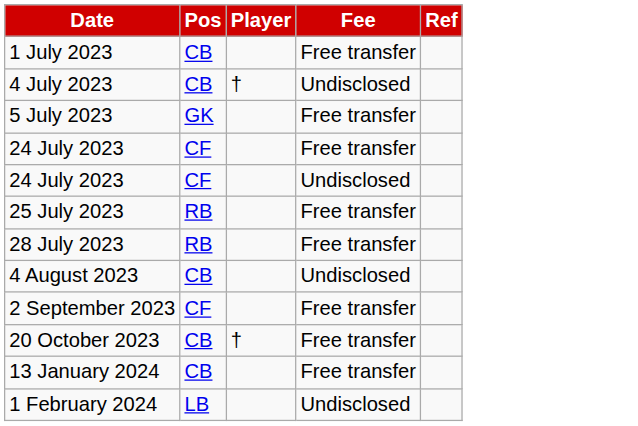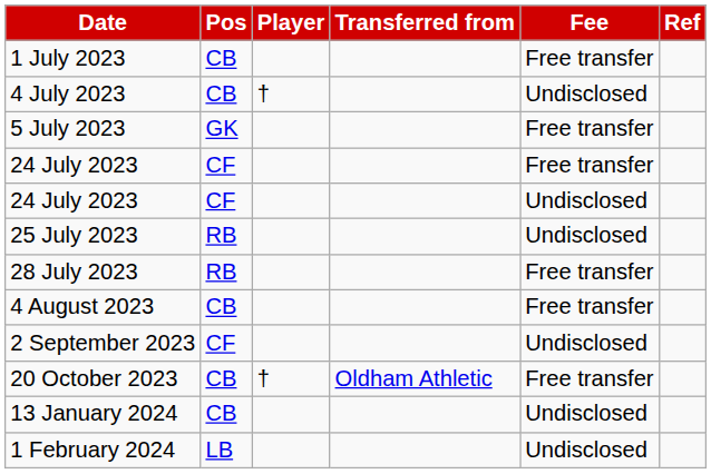+ column: Transferred from | Oldham Athletic
25 July 2023 | Fee: Free transfer -> Undisclosed
4 August 2023 | Fee: Undisclosed -> Free transfer
2 September 2023 | Fee: Free transfer -> Undisclosed
13 January 2024 | Fee: Free transfer -> Undisclosed
